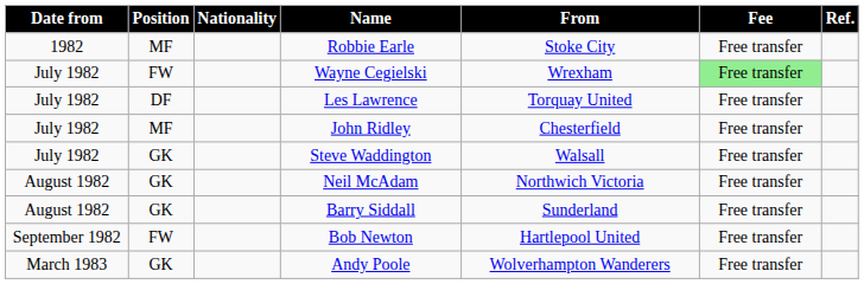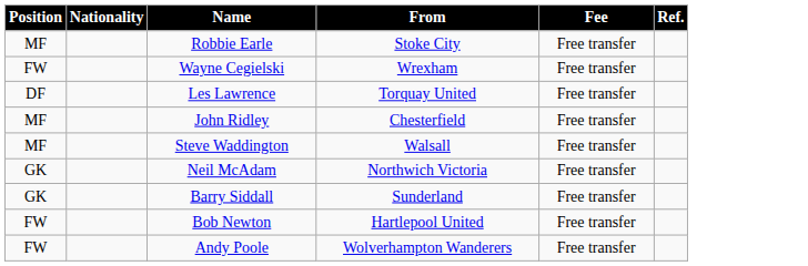- column: Date from | 1982 | July 1982 | July 1982 | July 1982 | July 1982 | August 1982 | August 1982 | September 1982 | March 1983
Wayne Cegielski | Fee: lightgreen background -> no background
Steve Waddington | Position: GK -> MF
Andy Poole | Position: GK -> FW
